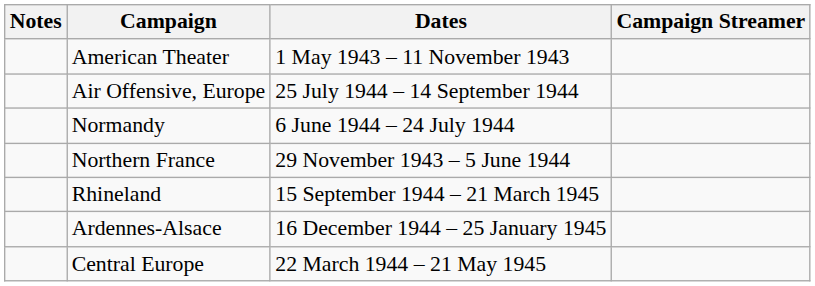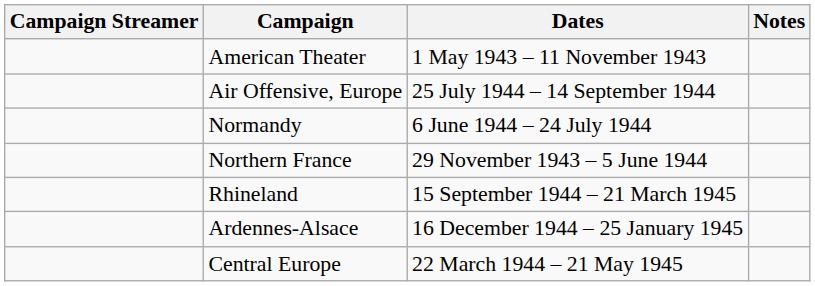columns swapped: Campaign Streamer <-> Notes
